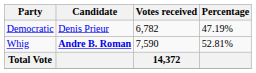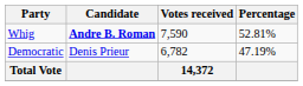rows swapped: Whig <-> Democratic
